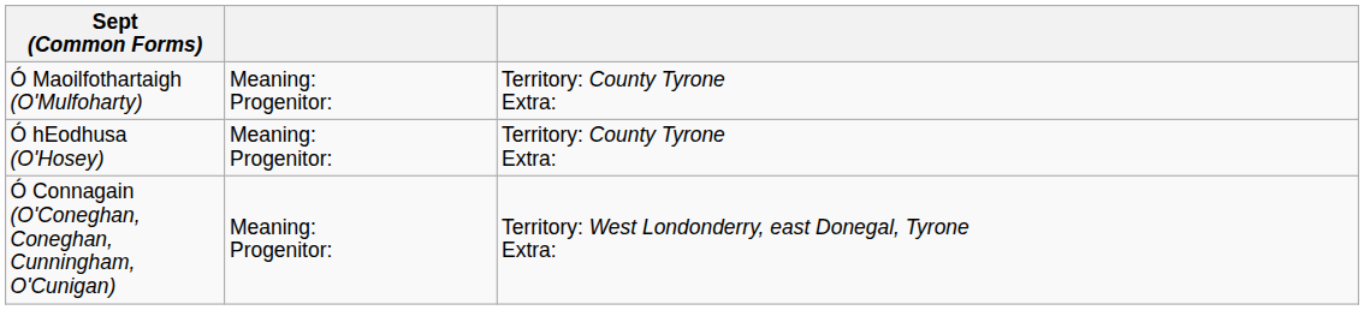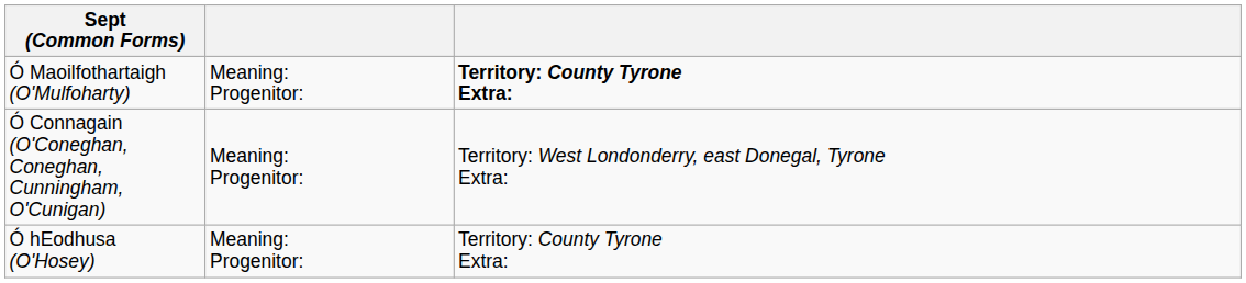Ó Maoilfothartaigh (O'Mulfoharty) | column 3: normal -> bold
rows swapped: Ó hEodhusa (O'Hosey) <-> Ó Connagain (O'Coneghan, Coneghan, Cunningham, O'Cunigan)
